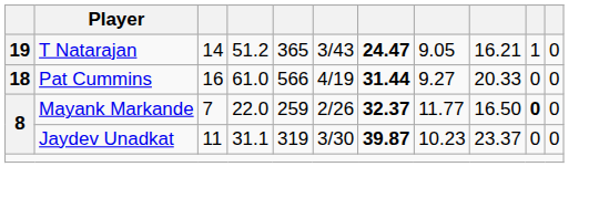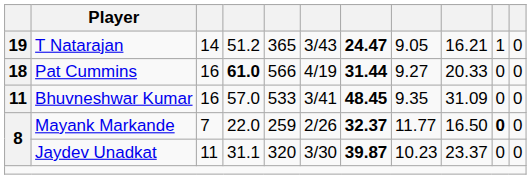Pat Cummins | column 4: normal -> bold
+ row: 11 | Bhuvneshwar Kumar | 16 | 57.0 | 533 | 3/41 | 48.45 | 9.35 | 31.09 | 0 | 0
Jaydev Unadkat | column 5: 319 -> 320
